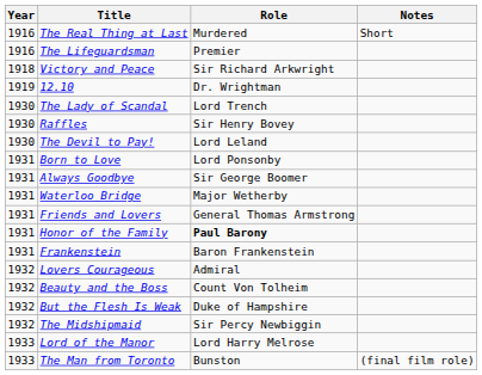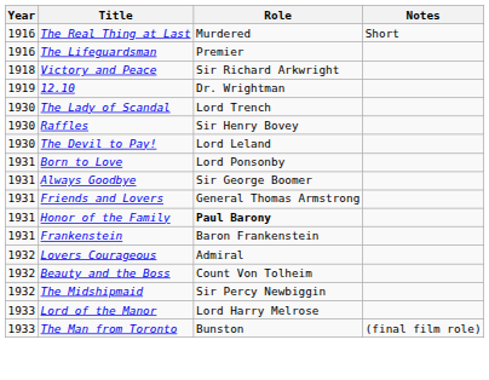- row: 1931 | Waterloo Bridge | Major Wetherby
- row: 1932 | But the Flesh Is Weak | Duke of Hampshire
